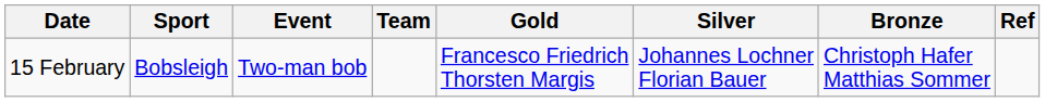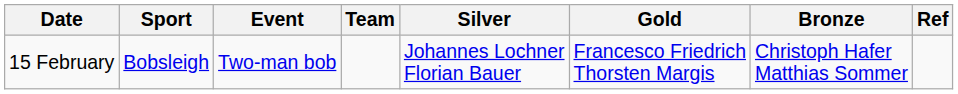columns swapped: Gold <-> Silver
